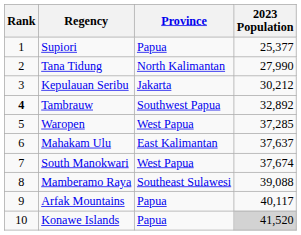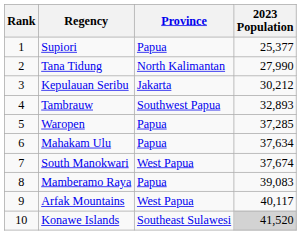Tambrauw | Rank: bold -> normal
Tambrauw | 2023 Population: 32,892 -> 32,893
Waropen | Province: West Papua -> Papua
Mahakam Ulu | Province: East Kalimantan -> Papua
Mahakam Ulu | 2023 Population: 37,637 -> 37,634
Mamberamo Raya | Province: Southeast Sulawesi -> Papua
Mamberamo Raya | 2023 Population: 39,088 -> 39,083
Arfak Mountains | Province: Papua -> West Papua
Konawe Islands | Province: Papua -> Southeast Sulawesi
